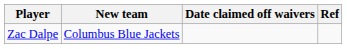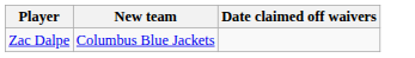- column: Ref
